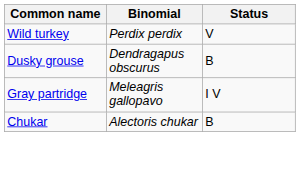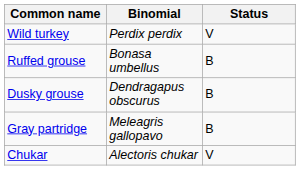+ row: Ruffed grouse | Bonasa umbellus | B
Gray partridge | Status: I V -> B
Chukar | Status: B -> V
